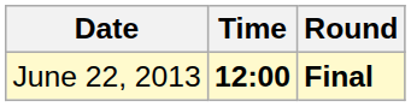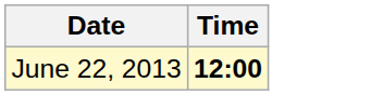- column: Round | Final
